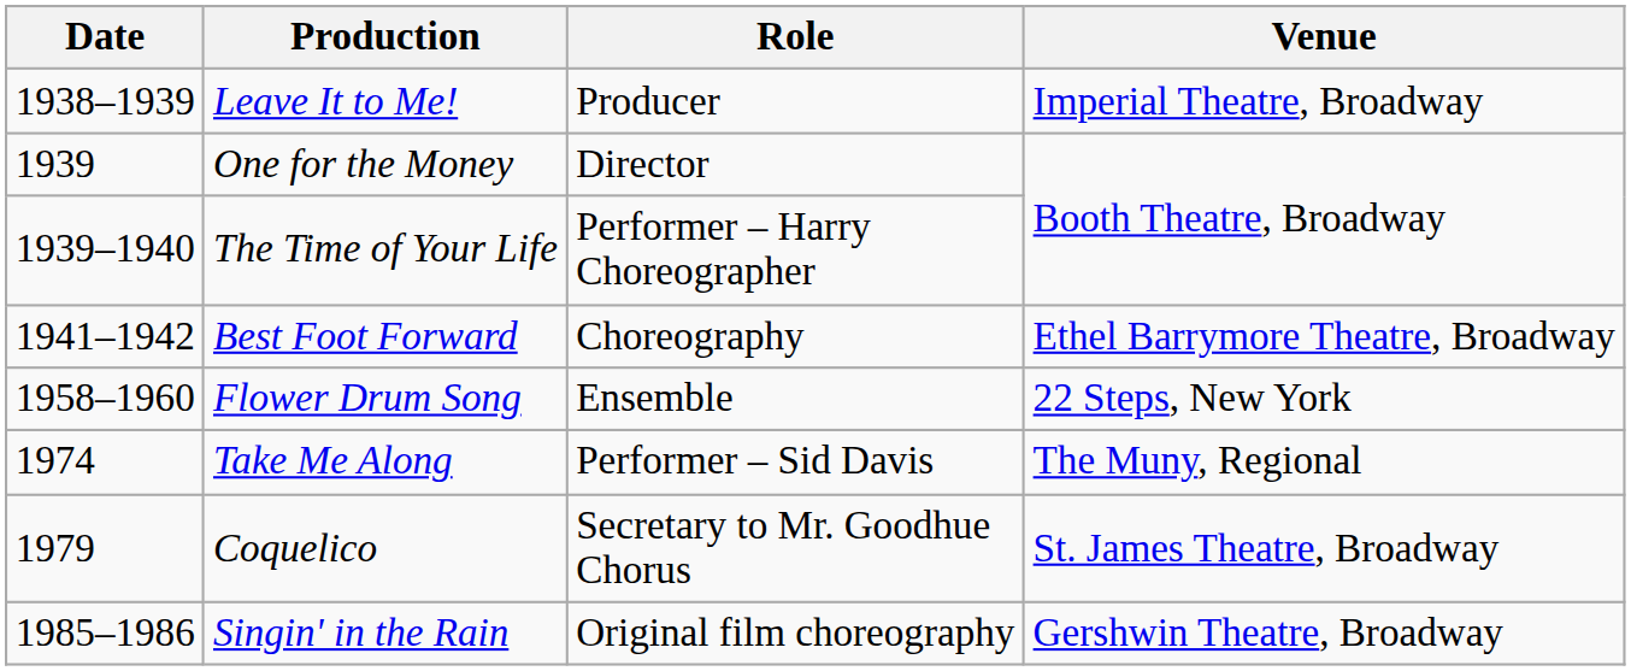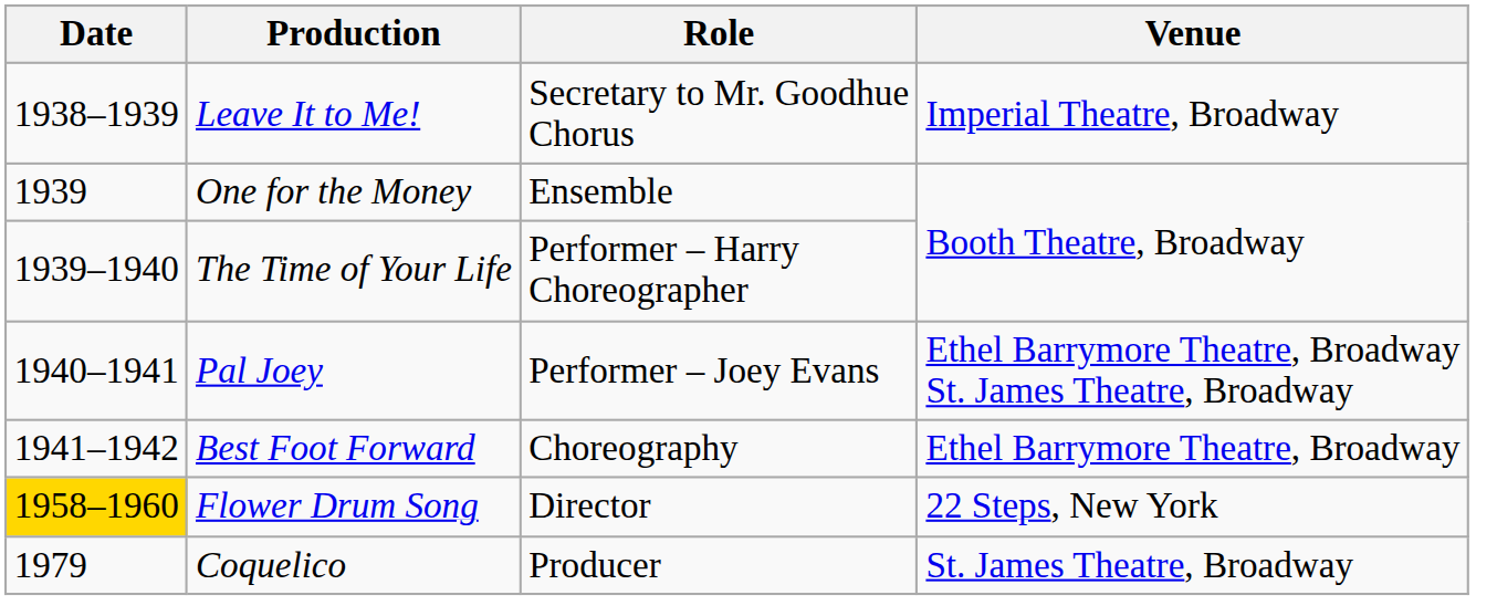Leave It to Me! | Role: Producer -> Secretary to Mr. Goodhue Chorus
One for the Money | Role: Director -> Ensemble
+ row: 1940–1941 | Pal Joey | Performer – Joey Evans | Ethel Barrymore Theatre, Broadway St. James Theatre, Broadway
Flower Drum Song | Date: no background -> gold background
Flower Drum Song | Role: Ensemble -> Director
- row: 1974 | Take Me Along | Performer – Sid Davis | The Muny, Regional
Coquelico | Role: Secretary to Mr. Goodhue Chorus -> Producer
- row: 1985–1986 | Singin' in the Rain | Original film choreography | Gershwin Theatre, Broadway
